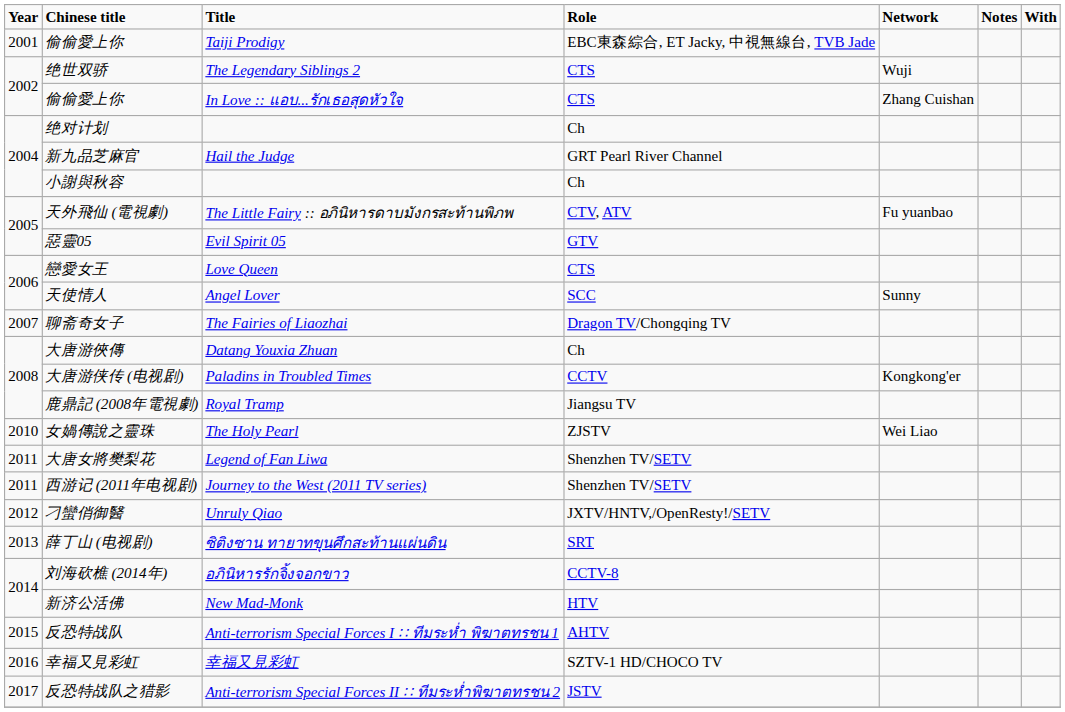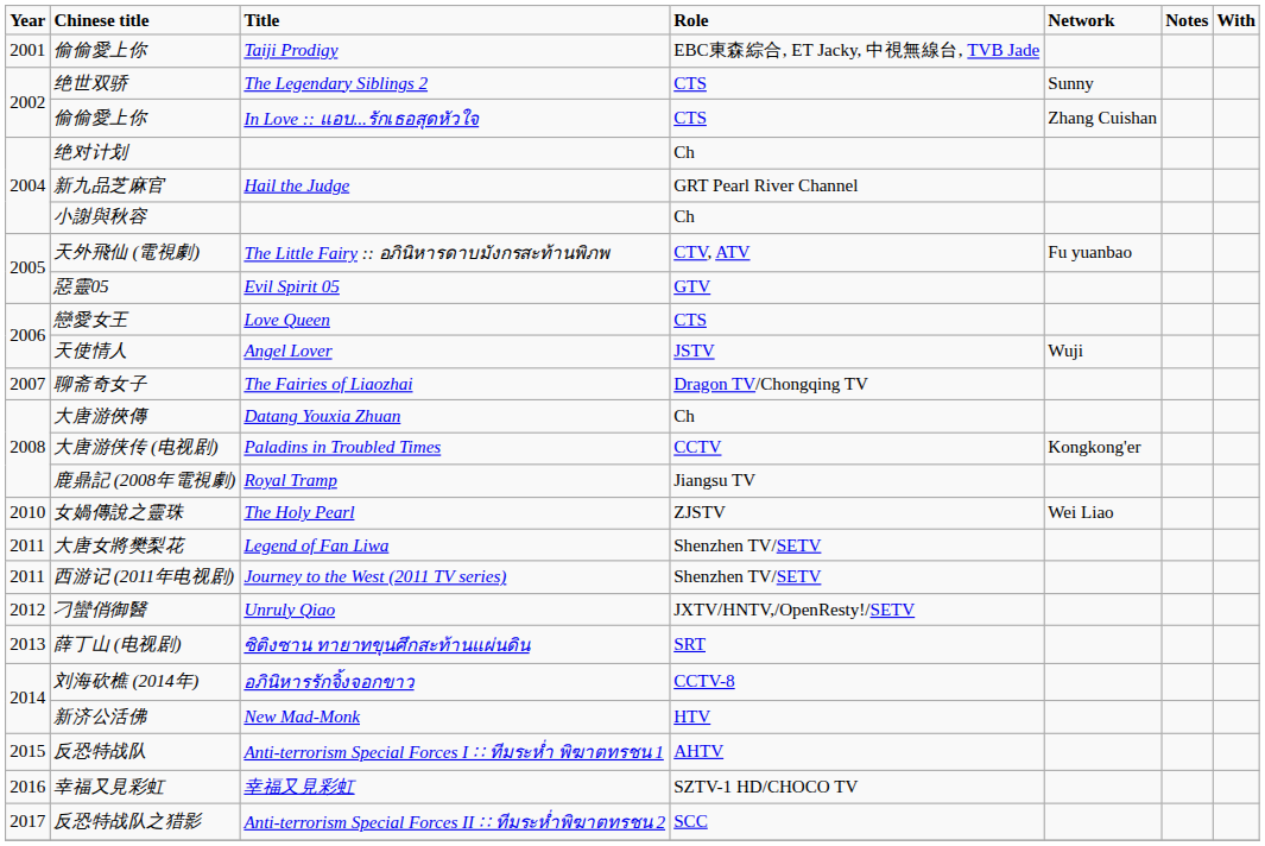绝世双骄 | Network: Wuji -> Sunny
天使情人 | Role: SCC -> JSTV
天使情人 | Network: Sunny -> Wuji
反恐特战队之猎影 | Role: JSTV -> SCC
